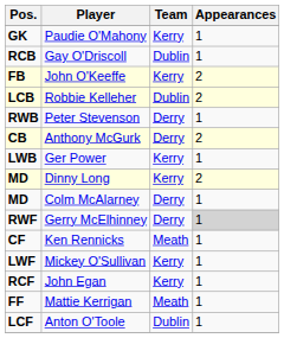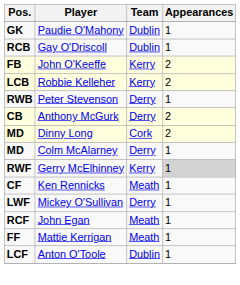Paudie O'Mahony | Team: Kerry -> Dublin
Robbie Kelleher | Team: Dublin -> Kerry
- row: LWB | Ger Power | Kerry | 1
Dinny Long | Team: Kerry -> Cork
Gerry McElhinney | Team: Derry -> Kerry
Mickey O'Sullivan | Team: Kerry -> Derry
John Egan | Team: Kerry -> Meath
